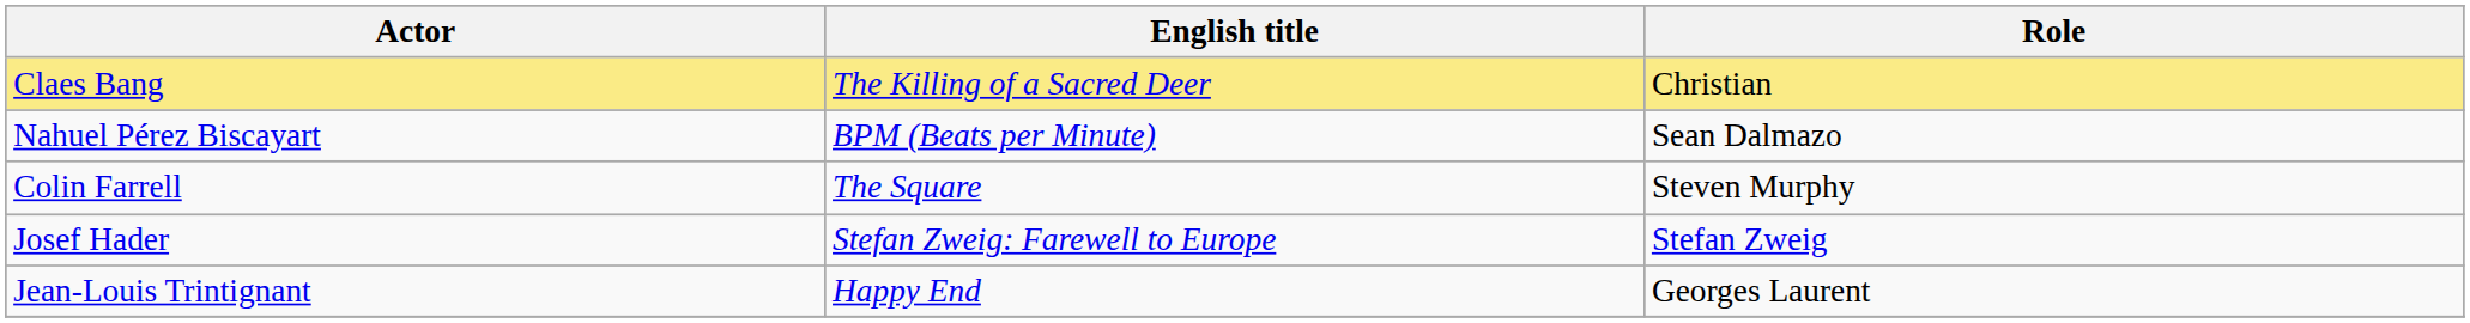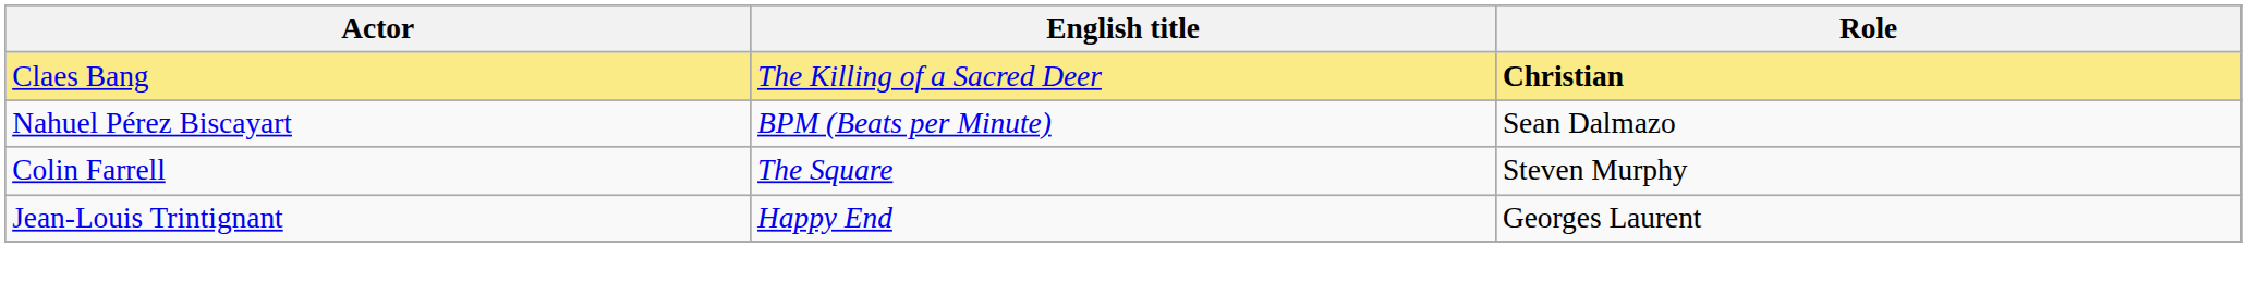Claes Bang | Role: normal -> bold
- row: Josef Hader | Stefan Zweig: Farewell to Europe | Stefan Zweig
